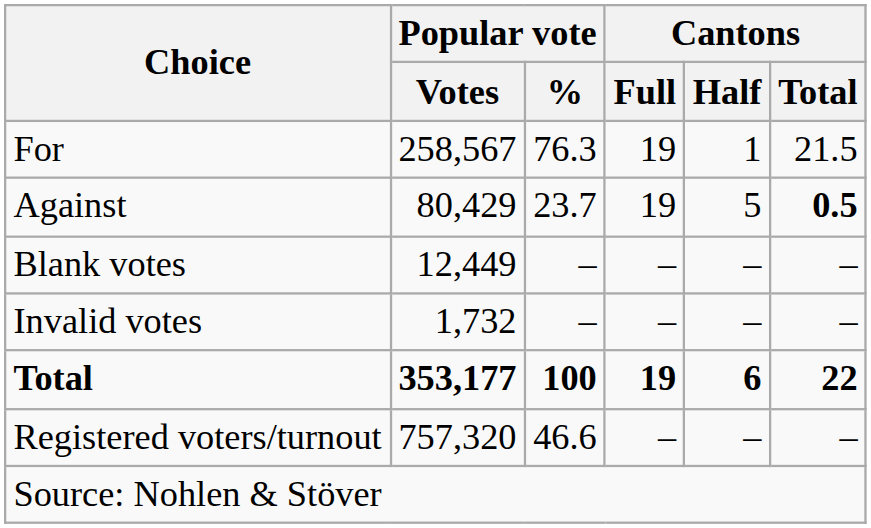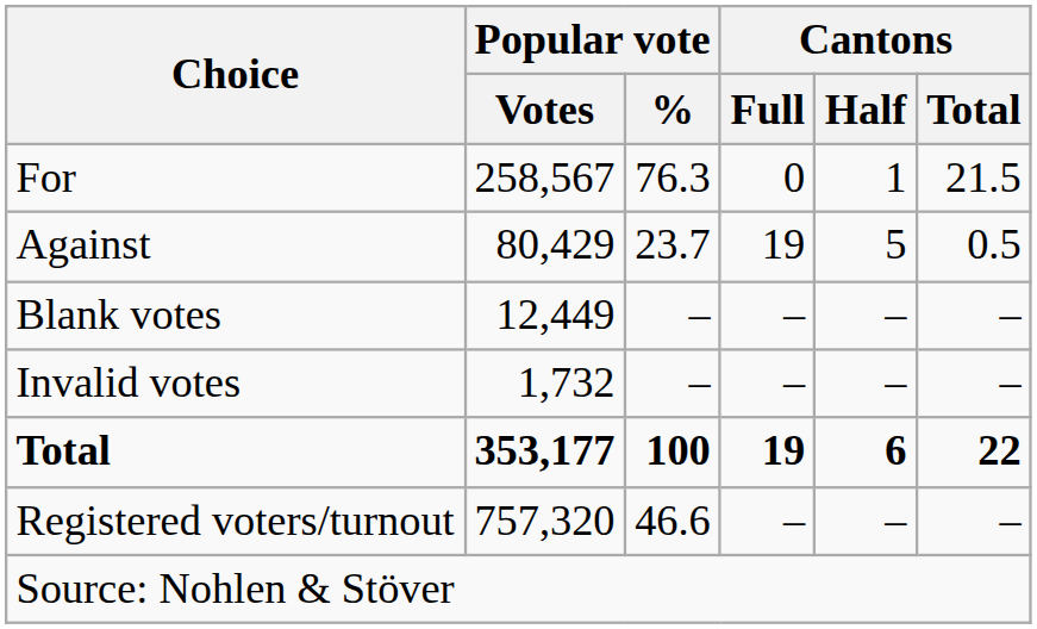For | Cantons / Full: 19 -> 0
Against | Cantons / Total: bold -> normal
